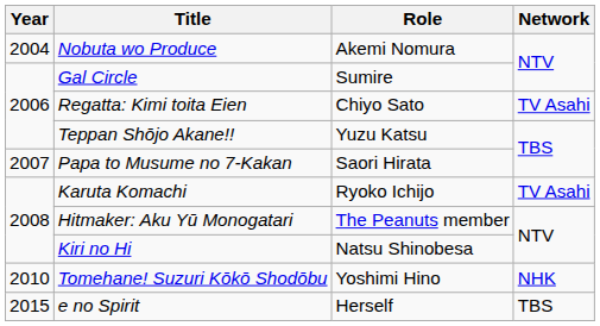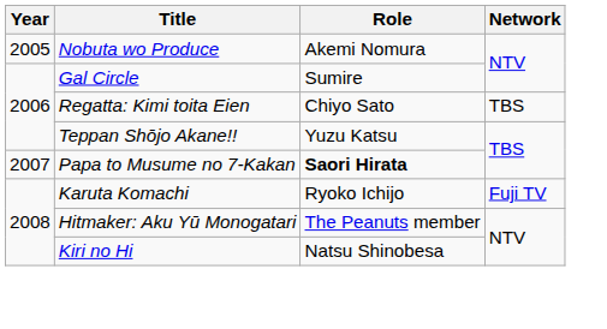Nobuta wo Produce | Year: 2004 -> 2005
Regatta: Kimi toita Eien | Network: TV Asahi -> TBS
Papa to Musume no 7-Kakan | Role: normal -> bold
Karuta Komachi | Network: TV Asahi -> Fuji TV
- row: 2010 | Tomehane! Suzuri Kōkō Shodōbu | Yoshimi Hino | NHK
- row: 2015 | e no Spirit | Herself | TBS
